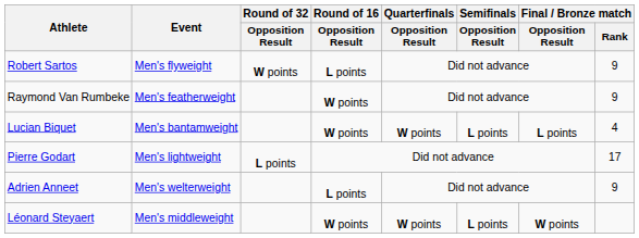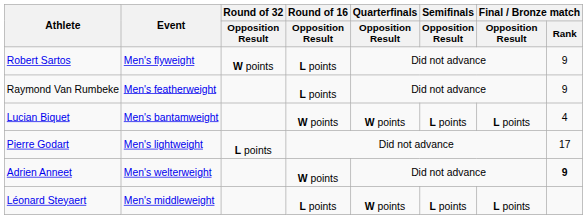Raymond Van Rumbeke | Round of 16 / Opposition Result: W points -> L points
Adrien Anneet | Round of 16 / Opposition Result: L points -> W points
Adrien Anneet | Final / Bronze match / Rank: normal -> bold
Léonard Steyaert | Round of 16 / Opposition Result: W points -> L points
Léonard Steyaert | Final / Bronze match / Opposition Result: W points -> L points
